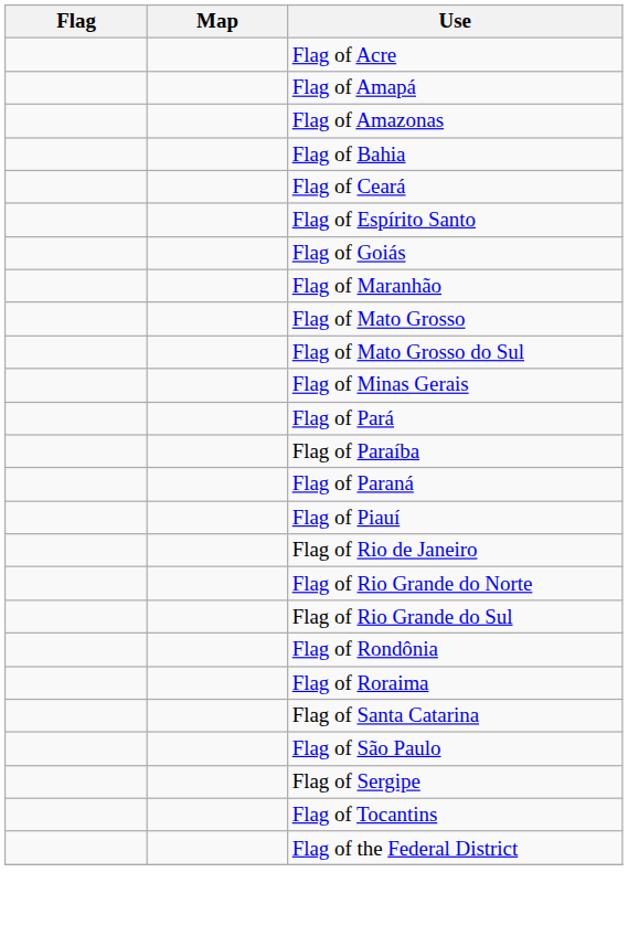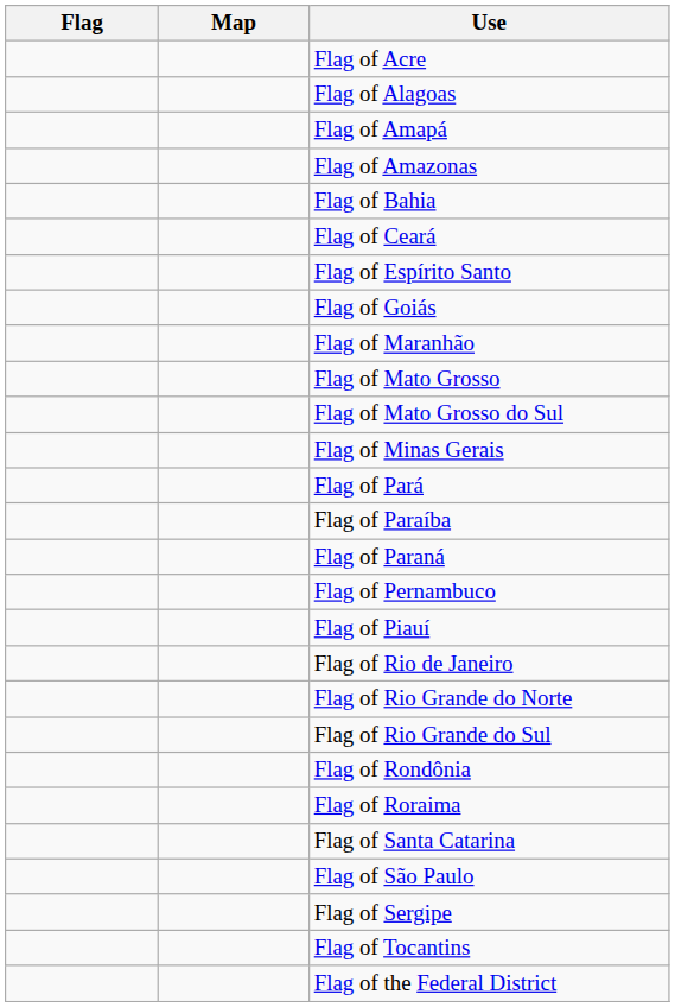+ row: Flag of Alagoas
+ row: Flag of Pernambuco
